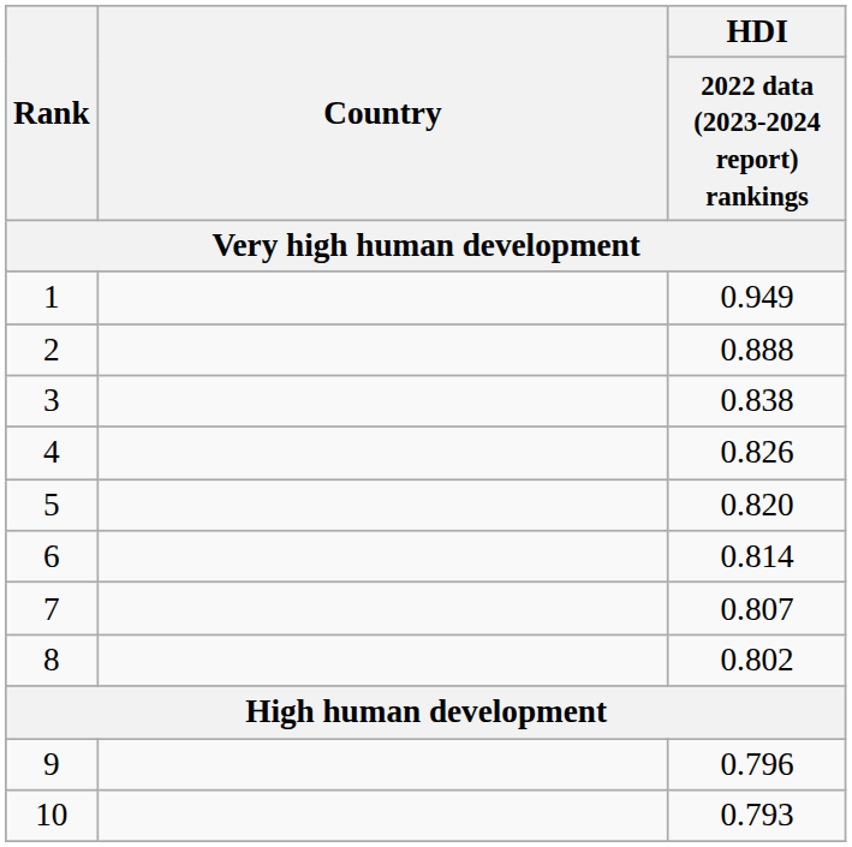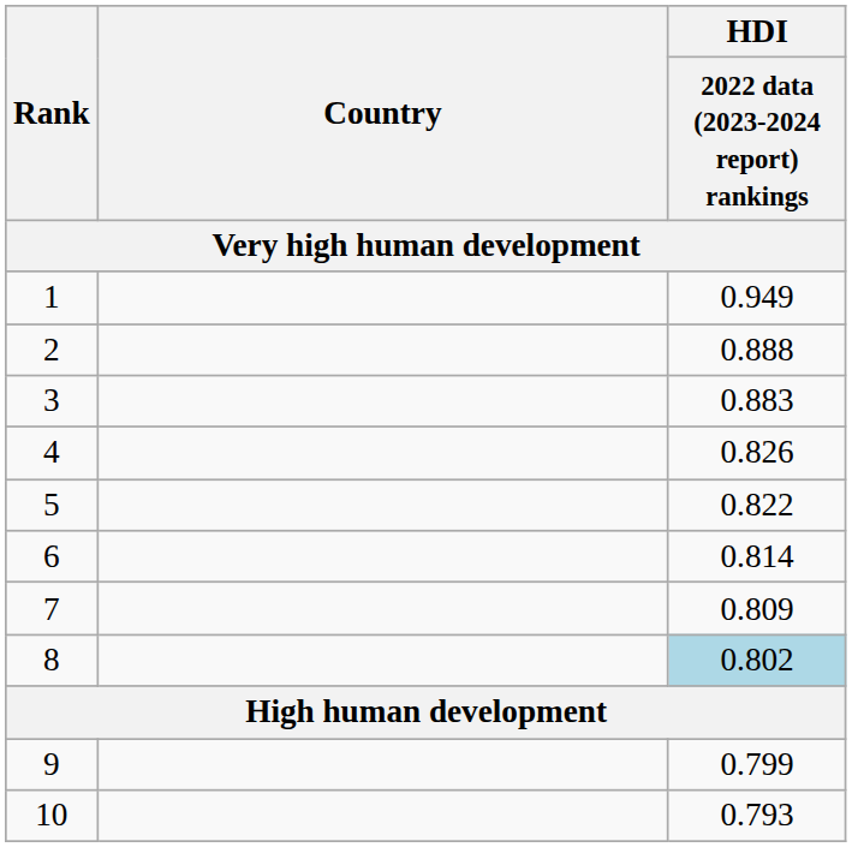3 | HDI / 2022 data (2023-2024 report) rankings: 0.838 -> 0.883
5 | HDI / 2022 data (2023-2024 report) rankings: 0.820 -> 0.822
7 | HDI / 2022 data (2023-2024 report) rankings: 0.807 -> 0.809
8 | HDI / 2022 data (2023-2024 report) rankings: no background -> lightblue background
9 | HDI / 2022 data (2023-2024 report) rankings: 0.796 -> 0.799
